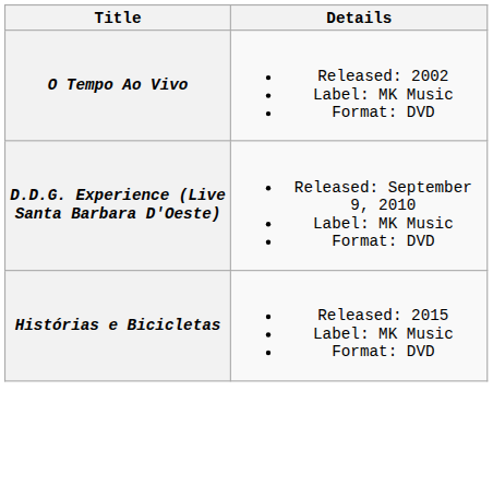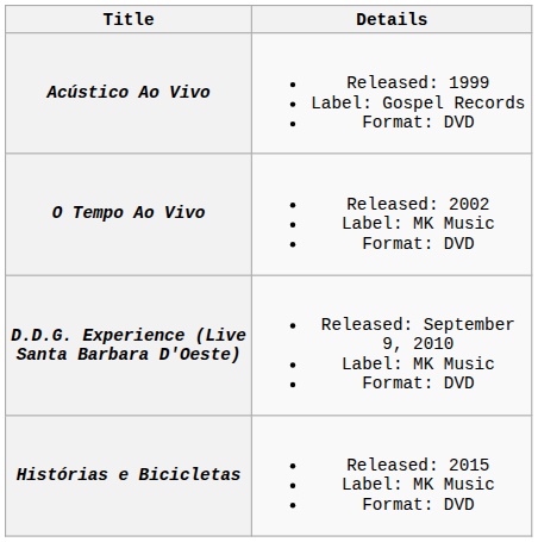+ row: Acústico Ao Vivo | Released: 1999 Label: Gospel Records Format: DVD
